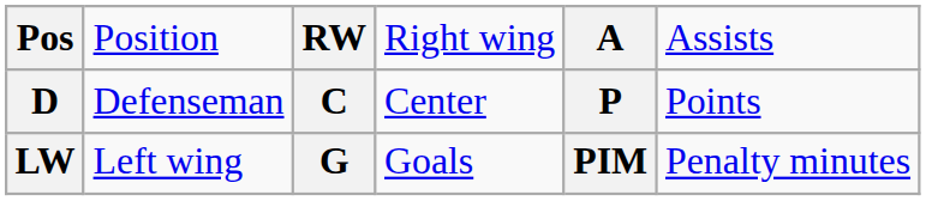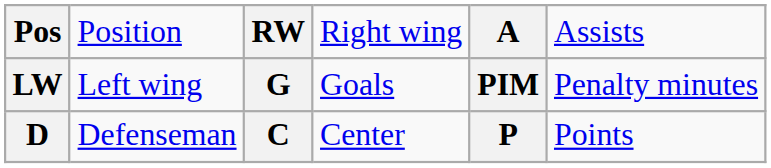rows swapped: D <-> LW
